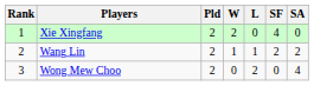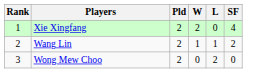- column: SA | 0 | 2 | 4
